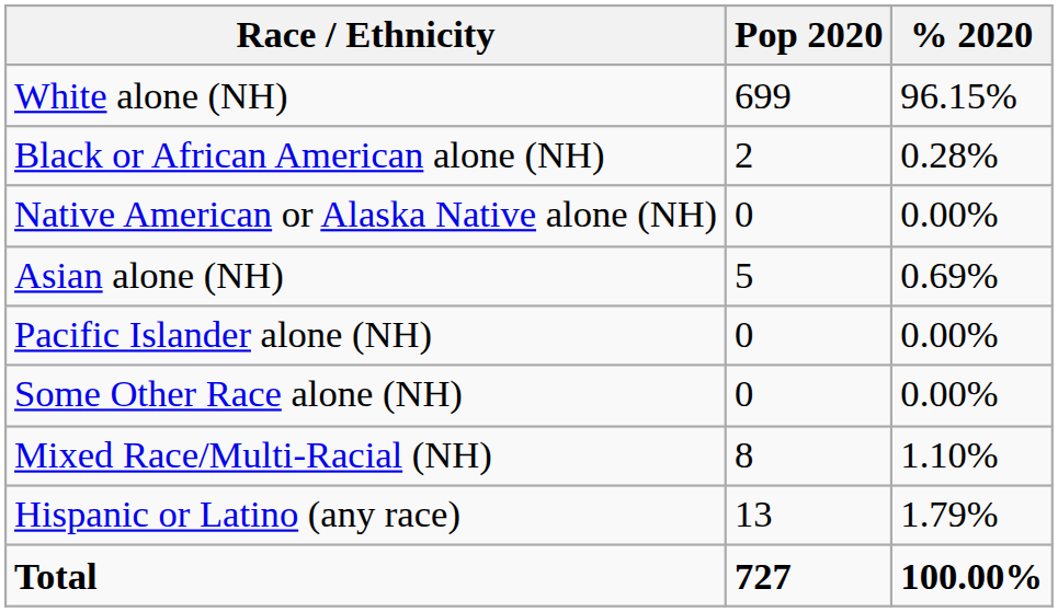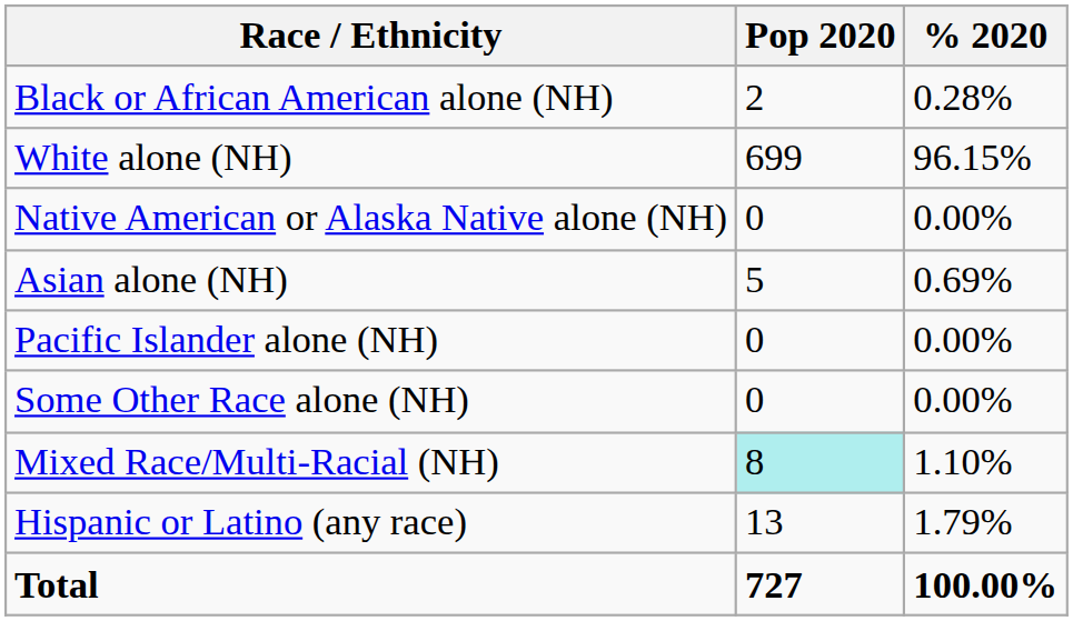rows swapped: White alone (NH) <-> Black or African American alone (NH)
Mixed Race/Multi-Racial (NH) | Pop 2020: no background -> paleturquoise background
